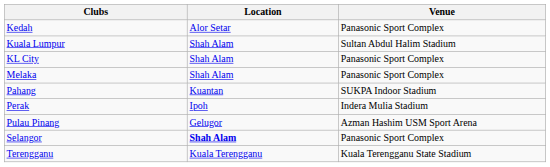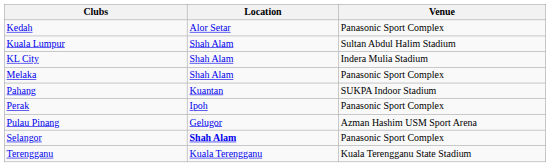KL City | Venue: Panasonic Sport Complex -> Indera Mulia Stadium
Perak | Venue: Indera Mulia Stadium -> Panasonic Sport Complex
